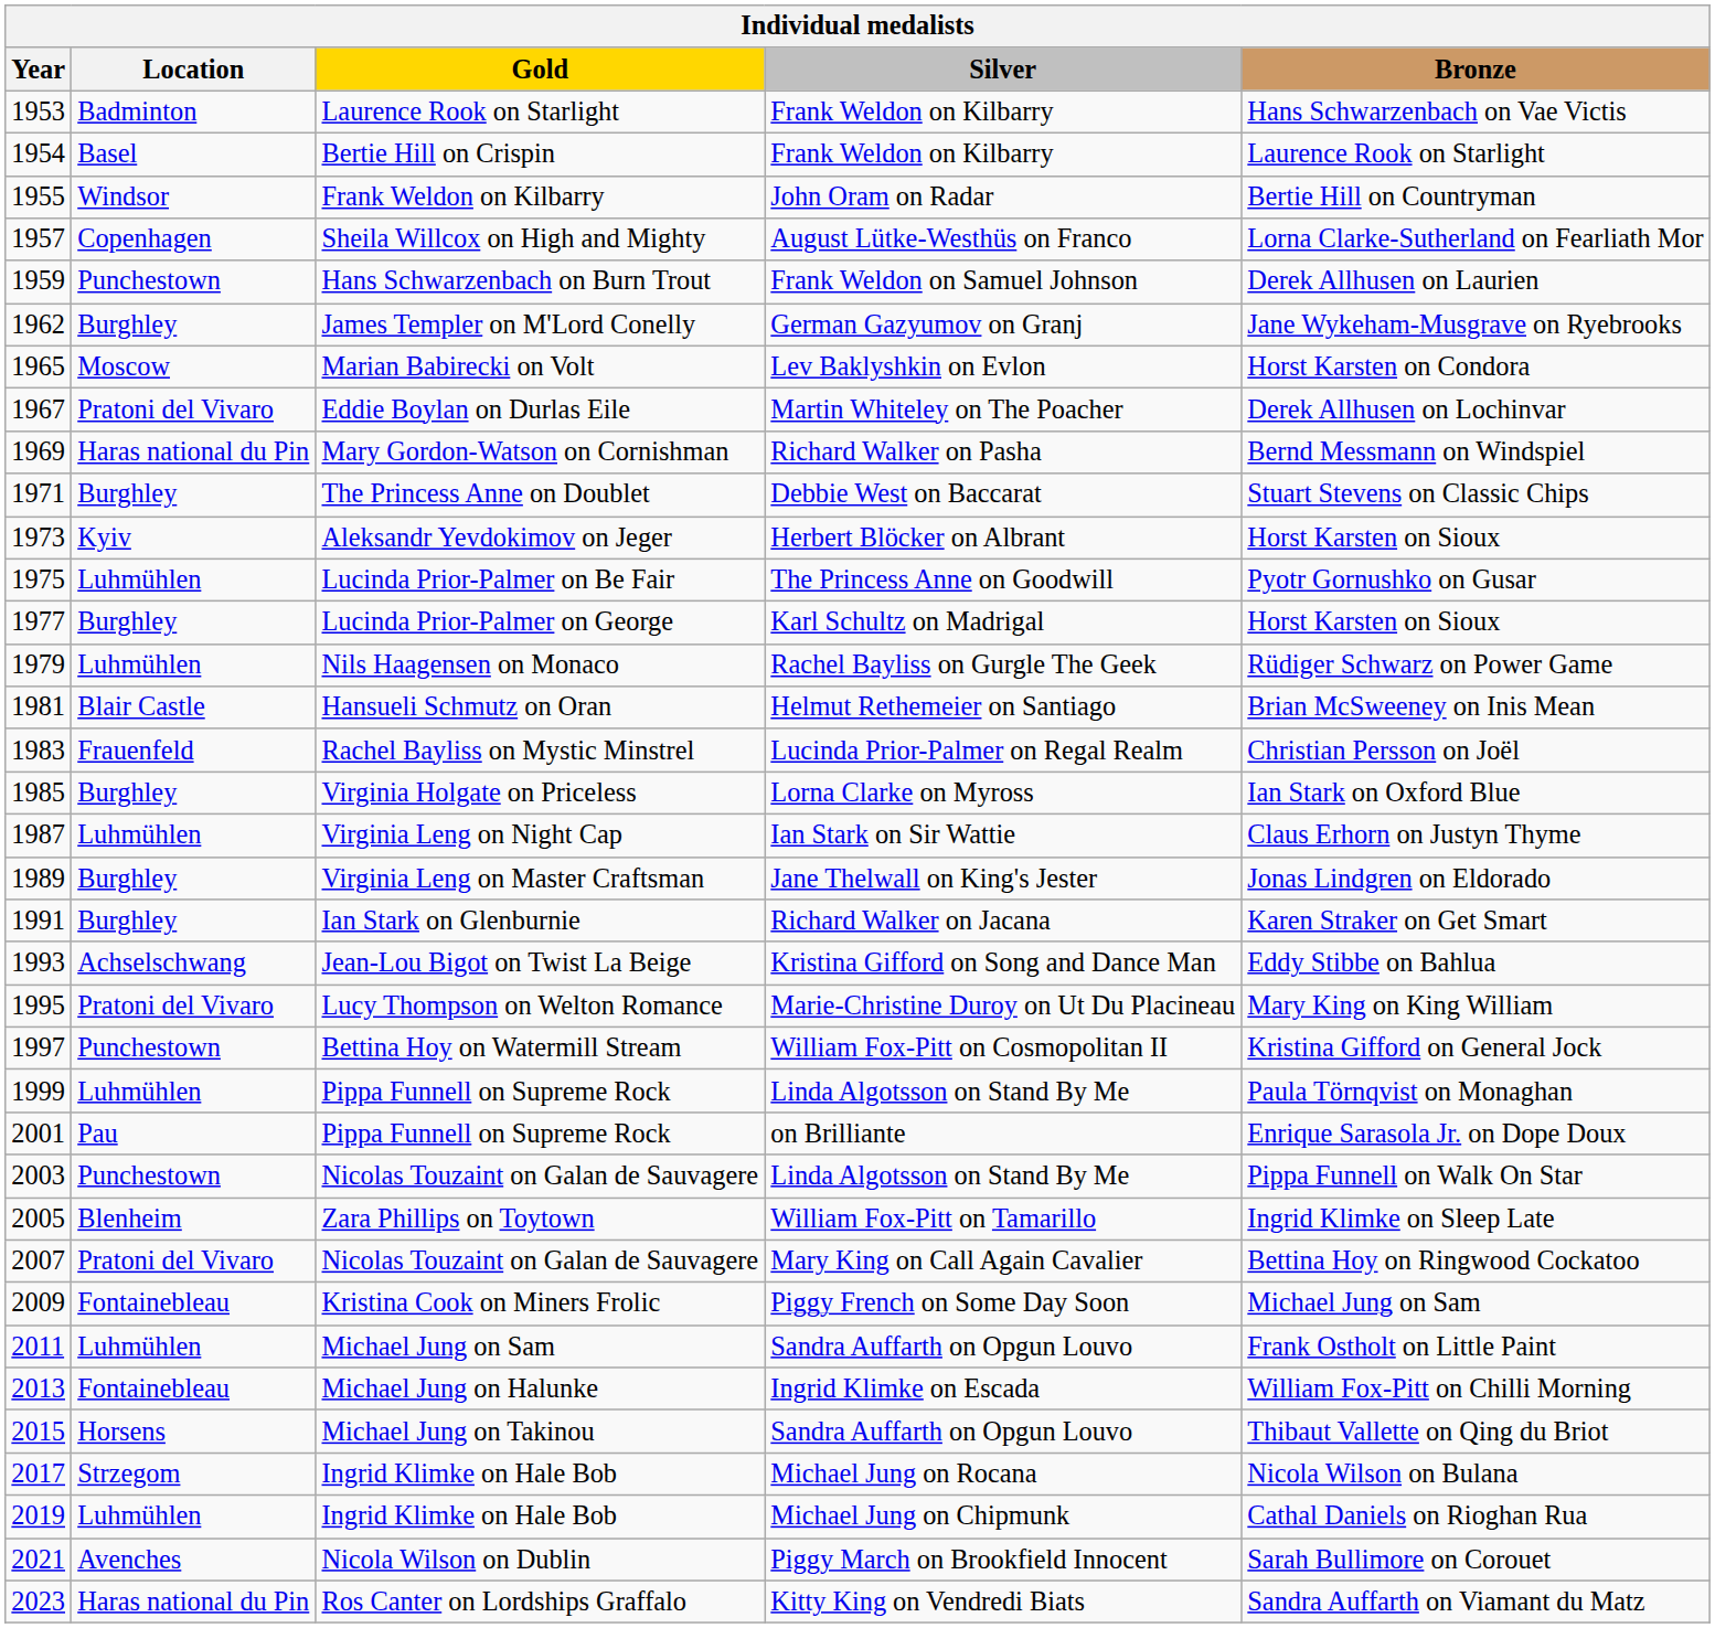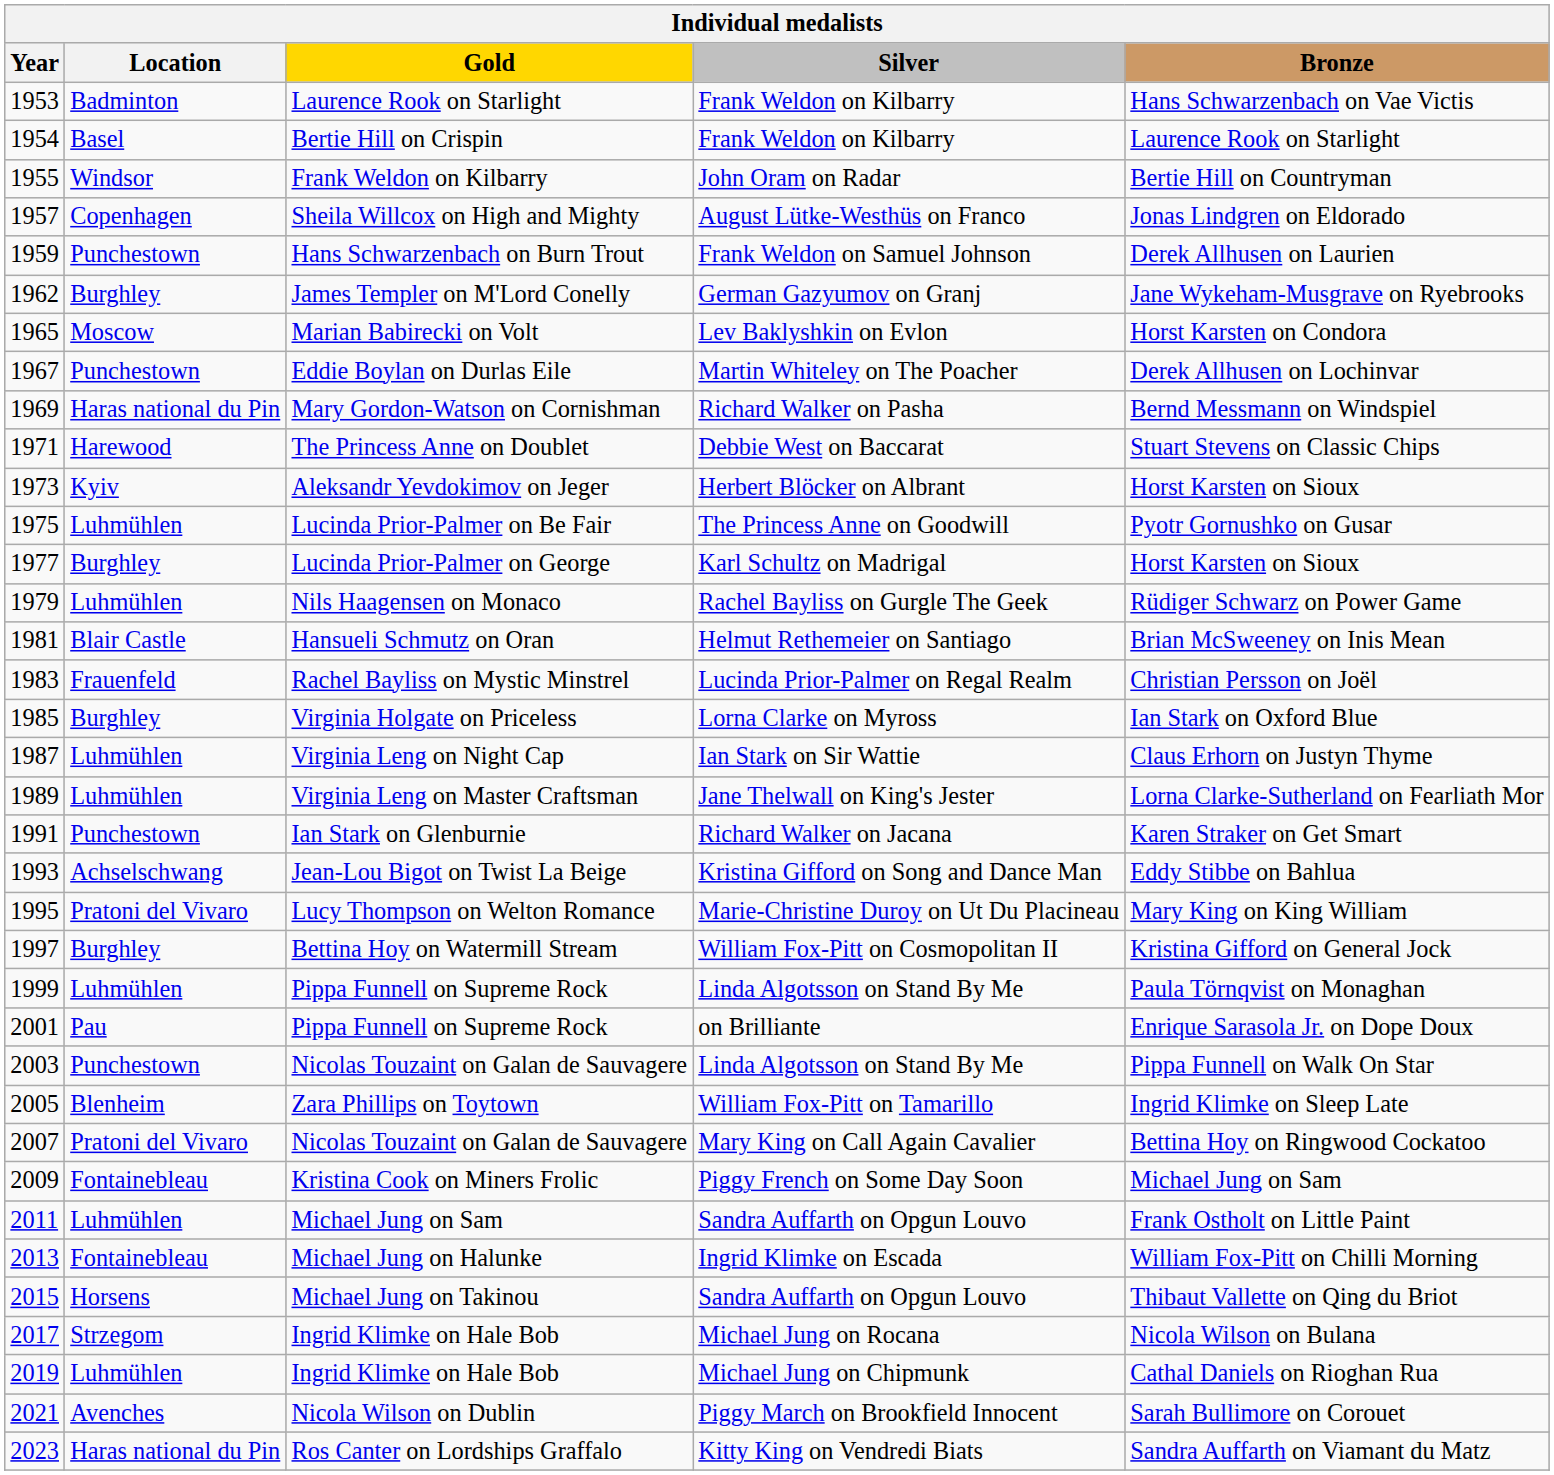Sheila Willcox on High and Mighty | Bronze: Lorna Clarke-Sutherland on Fearliath Mor -> Jonas Lindgren on Eldorado
Eddie Boylan on Durlas Eile | Location: Pratoni del Vivaro -> Punchestown
The Princess Anne on Doublet | Location: Burghley -> Harewood
Virginia Leng on Master Craftsman | Location: Burghley -> Luhmühlen
Virginia Leng on Master Craftsman | Bronze: Jonas Lindgren on Eldorado -> Lorna Clarke-Sutherland on Fearliath Mor
Ian Stark on Glenburnie | Location: Burghley -> Punchestown
Bettina Hoy on Watermill Stream | Location: Punchestown -> Burghley
